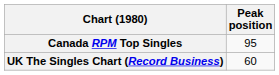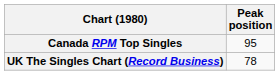UK The Singles Chart (Record Business) | Peak position: 60 -> 78
